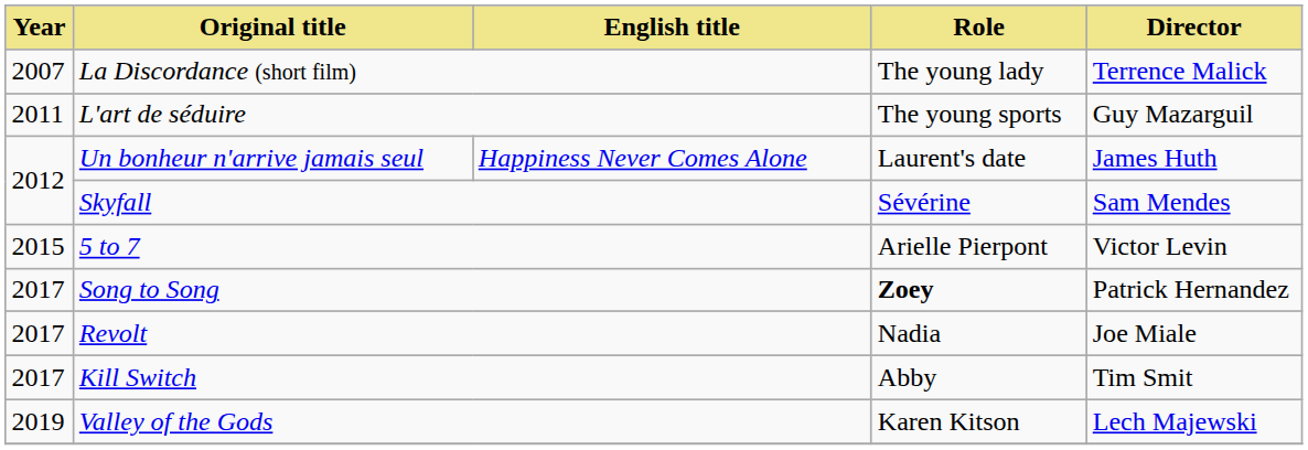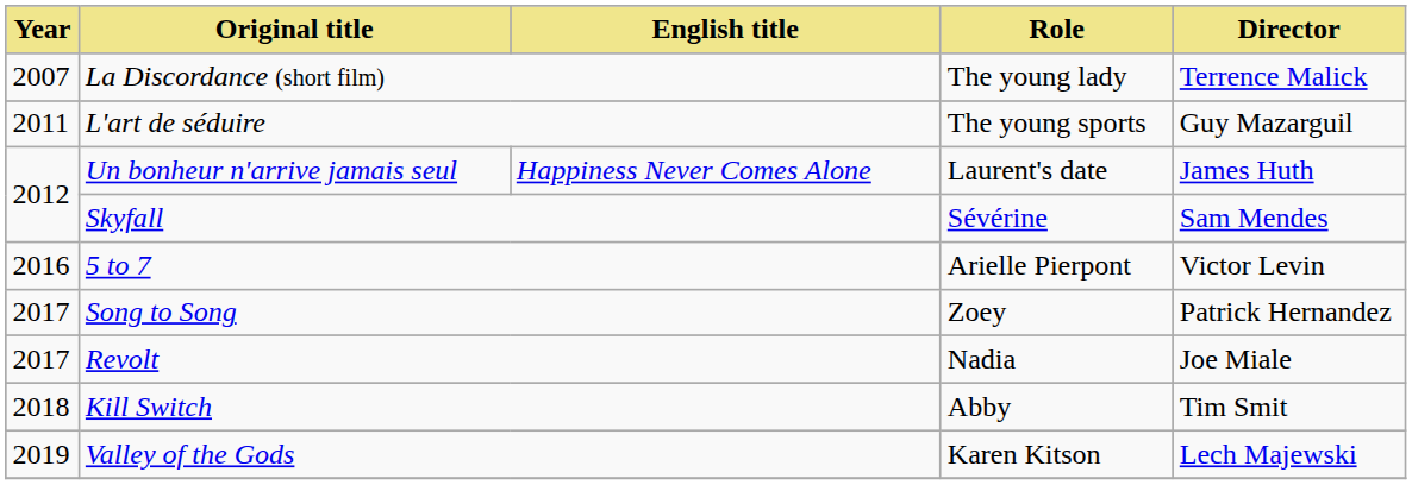5 to 7 | Year: 2015 -> 2016
Song to Song | Role: bold -> normal
Kill Switch | Year: 2017 -> 2018
